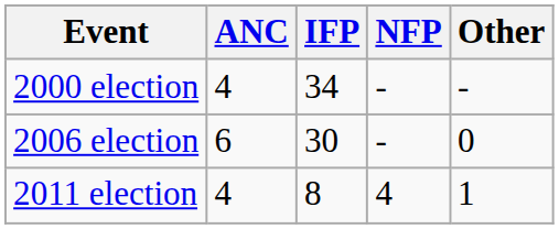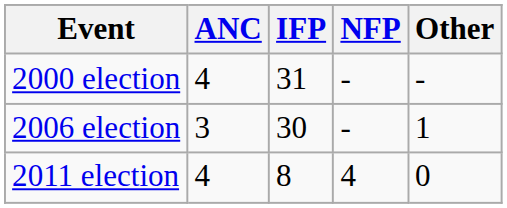2000 election | IFP: 34 -> 31
2006 election | ANC: 6 -> 3
2006 election | Other: 0 -> 1
2011 election | Other: 1 -> 0
